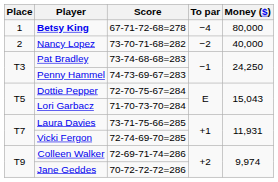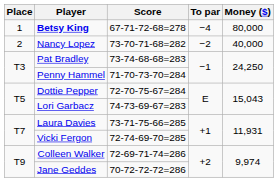Penny Hammel | Score: 74-73-69-67=283 -> 71-70-73-70=284
Lori Garbacz | Score: 71-70-73-70=284 -> 74-73-69-67=283
